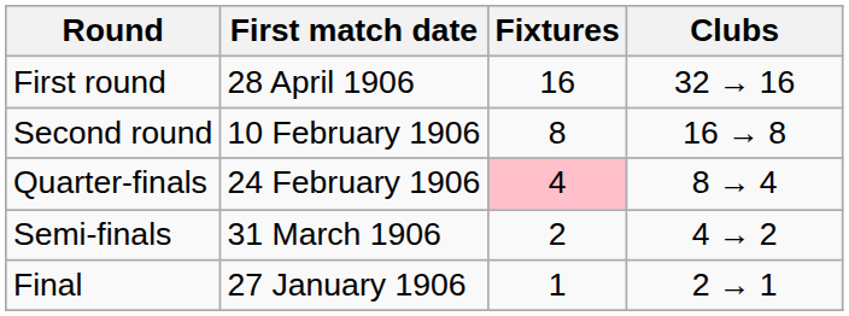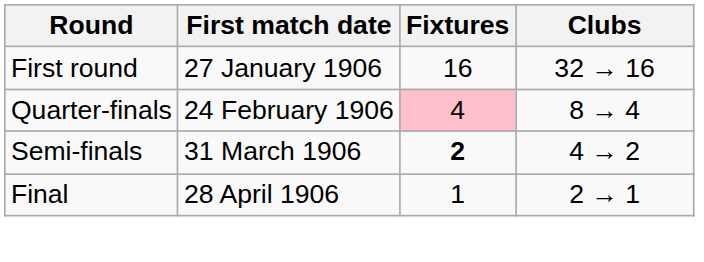First round | First match date: 28 April 1906 -> 27 January 1906
- row: Second round | 10 February 1906 | 8 | 16 → 8
Semi-finals | Fixtures: normal -> bold
Final | First match date: 27 January 1906 -> 28 April 1906
